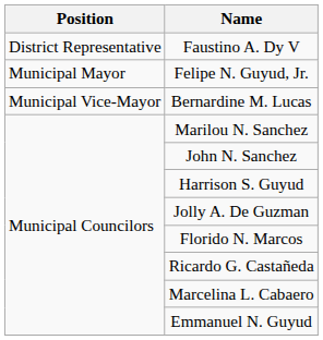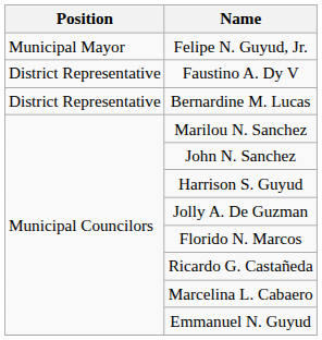rows swapped: Faustino A. Dy V <-> Felipe N. Guyud, Jr.
Bernardine M. Lucas | Position: Municipal Vice-Mayor -> District Representative
